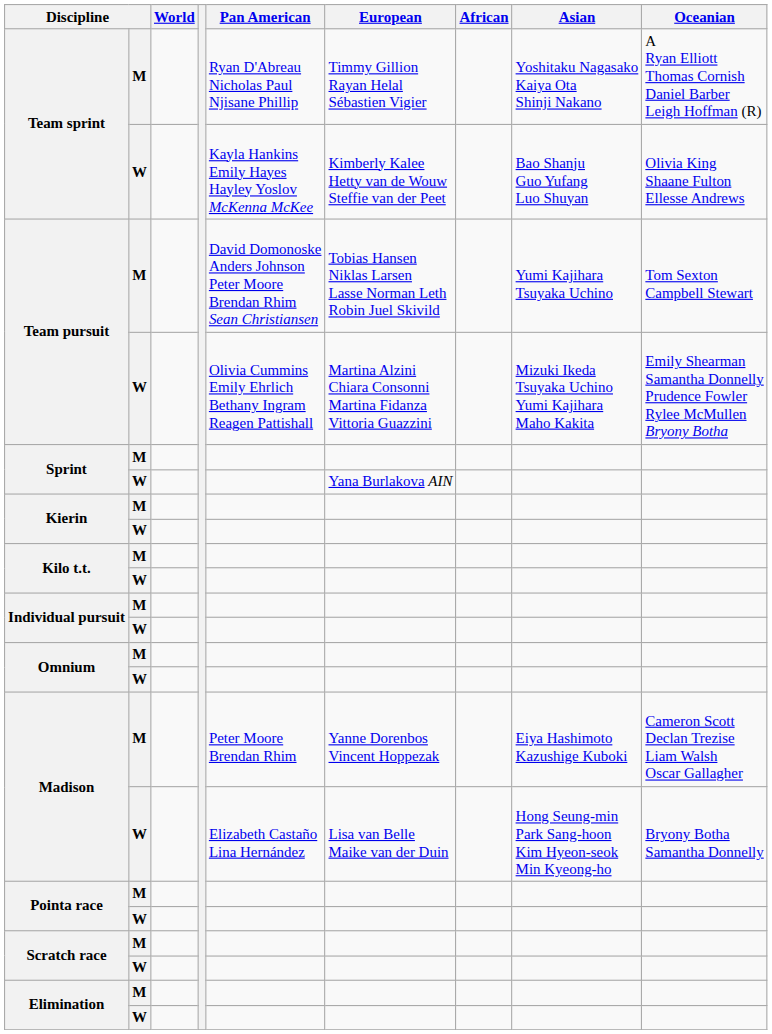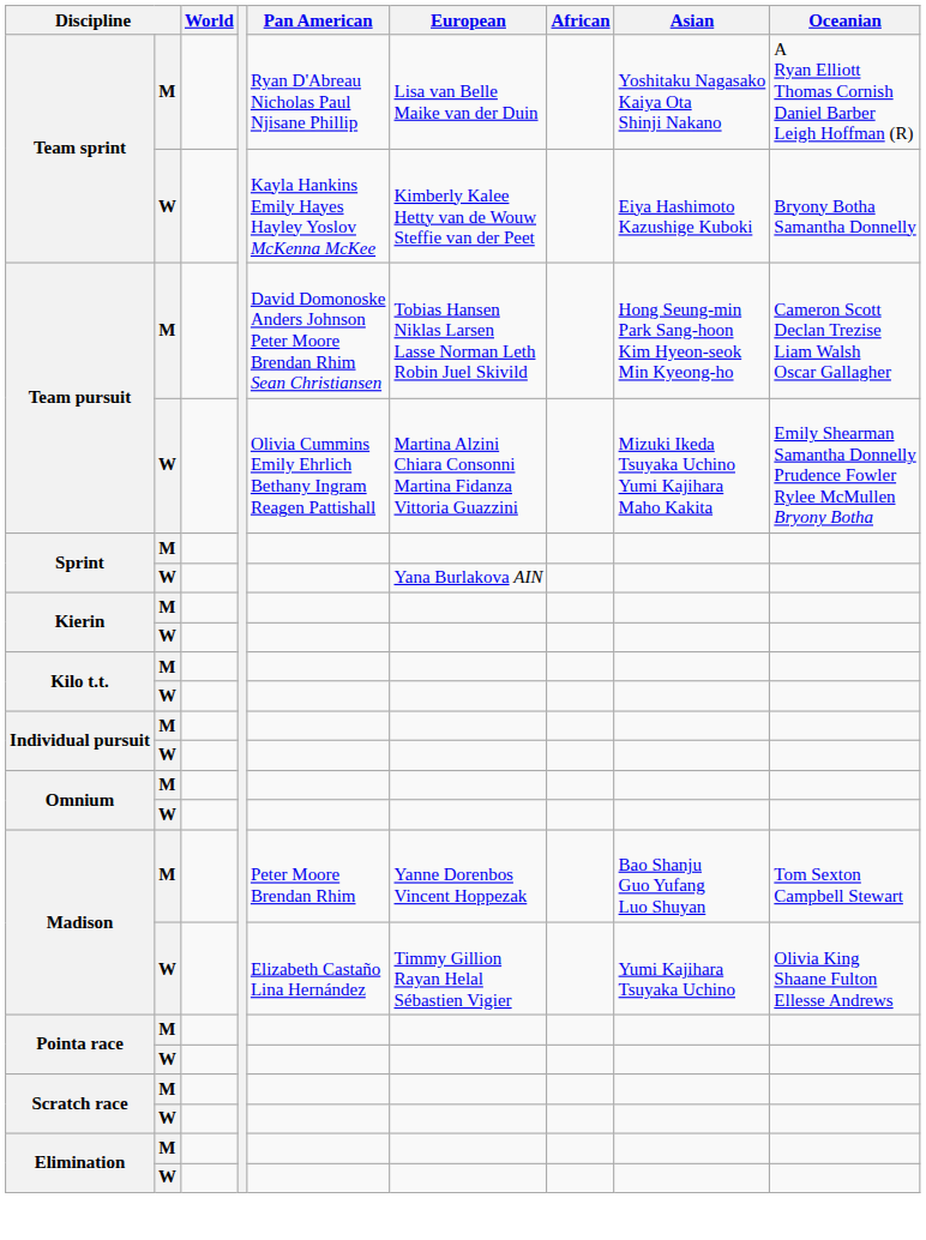Team sprint / M | European: Timmy Gillion Rayan Helal Sébastien Vigier -> Lisa van Belle Maike van der Duin
Team sprint / W | Asian: Bao Shanju Guo Yufang Luo Shuyan -> Eiya Hashimoto Kazushige Kuboki
Team sprint / W | Oceanian: Olivia King Shaane Fulton Ellesse Andrews -> Bryony Botha Samantha Donnelly
Team pursuit / M | Asian: Yumi Kajihara Tsuyaka Uchino -> Hong Seung-min Park Sang-hoon Kim Hyeon-seok Min Kyeong-ho
Team pursuit / M | Oceanian: Tom Sexton Campbell Stewart -> Cameron Scott Declan Trezise Liam Walsh Oscar Gallagher
Madison / M | Asian: Eiya Hashimoto Kazushige Kuboki -> Bao Shanju Guo Yufang Luo Shuyan
Madison / M | Oceanian: Cameron Scott Declan Trezise Liam Walsh Oscar Gallagher -> Tom Sexton Campbell Stewart
Madison / W | European: Lisa van Belle Maike van der Duin -> Timmy Gillion Rayan Helal Sébastien Vigier
Madison / W | Asian: Hong Seung-min Park Sang-hoon Kim Hyeon-seok Min Kyeong-ho -> Yumi Kajihara Tsuyaka Uchino
Madison / W | Oceanian: Bryony Botha Samantha Donnelly -> Olivia King Shaane Fulton Ellesse Andrews
